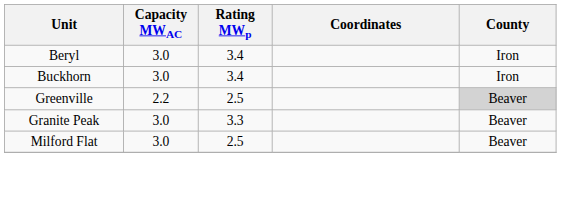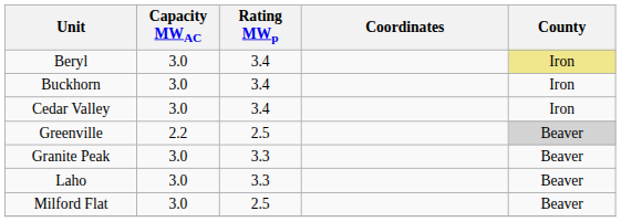Beryl | County: no background -> khaki background
+ row: Cedar Valley | 3.0 | 3.4 | Iron
+ row: Laho | 3.0 | 3.3 | Beaver
